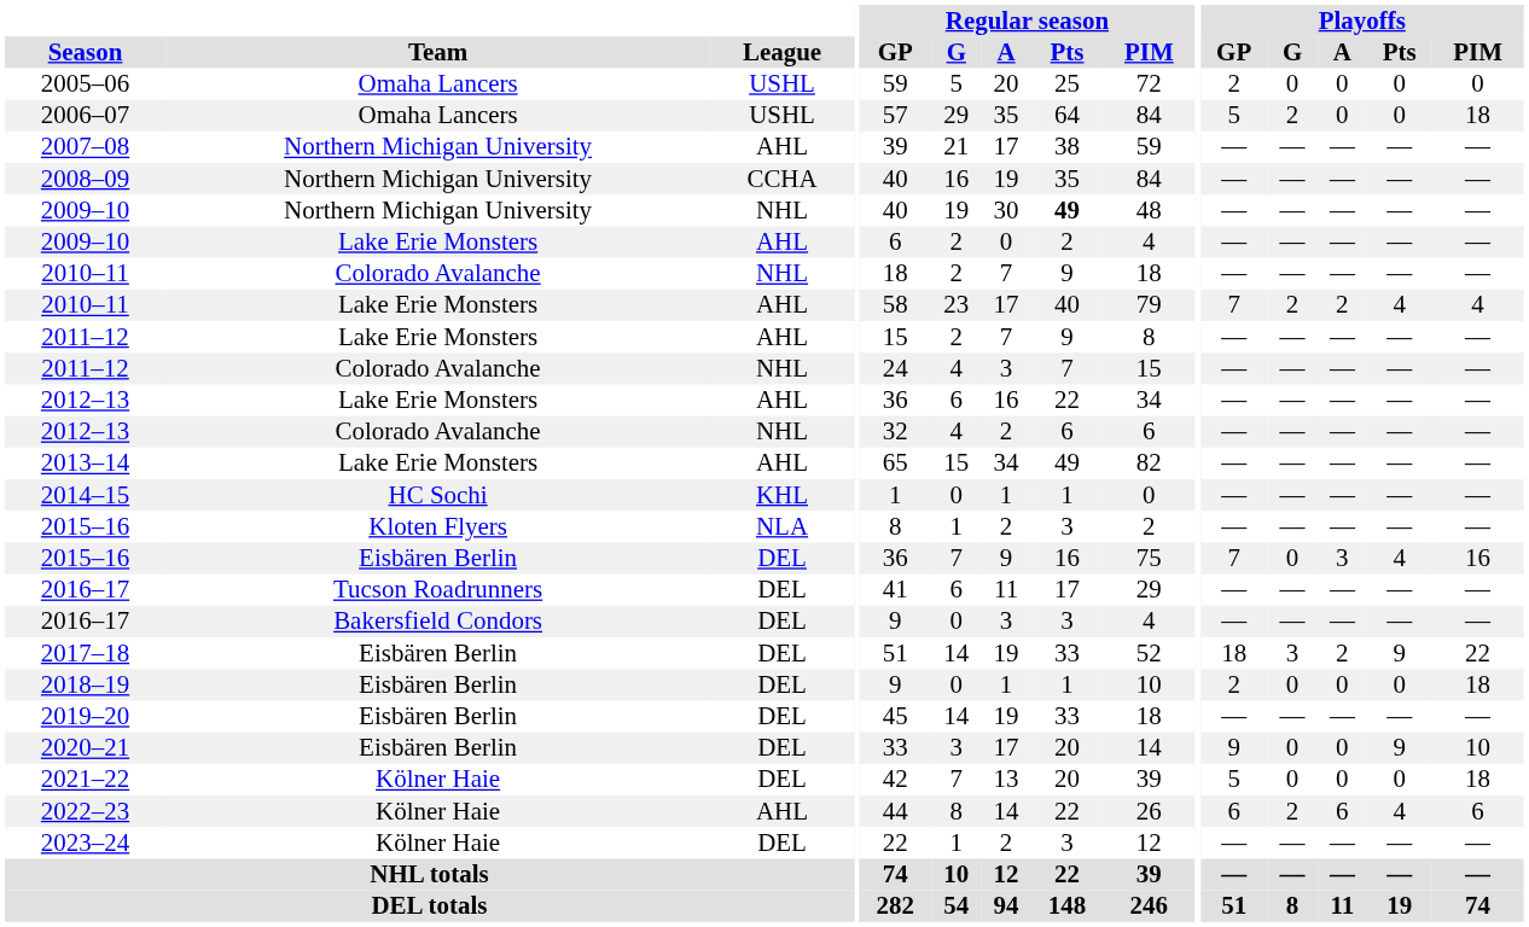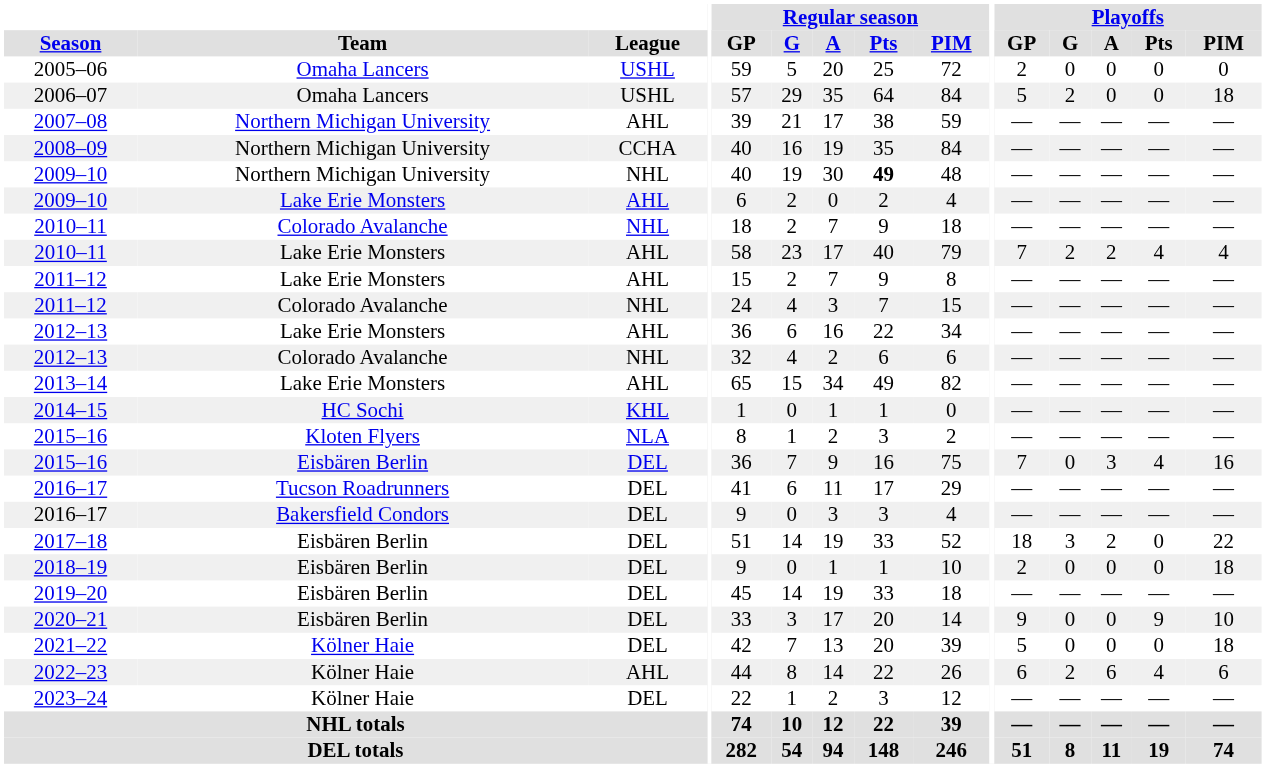2017–18 | Playoffs / Pts: 9 -> 0
